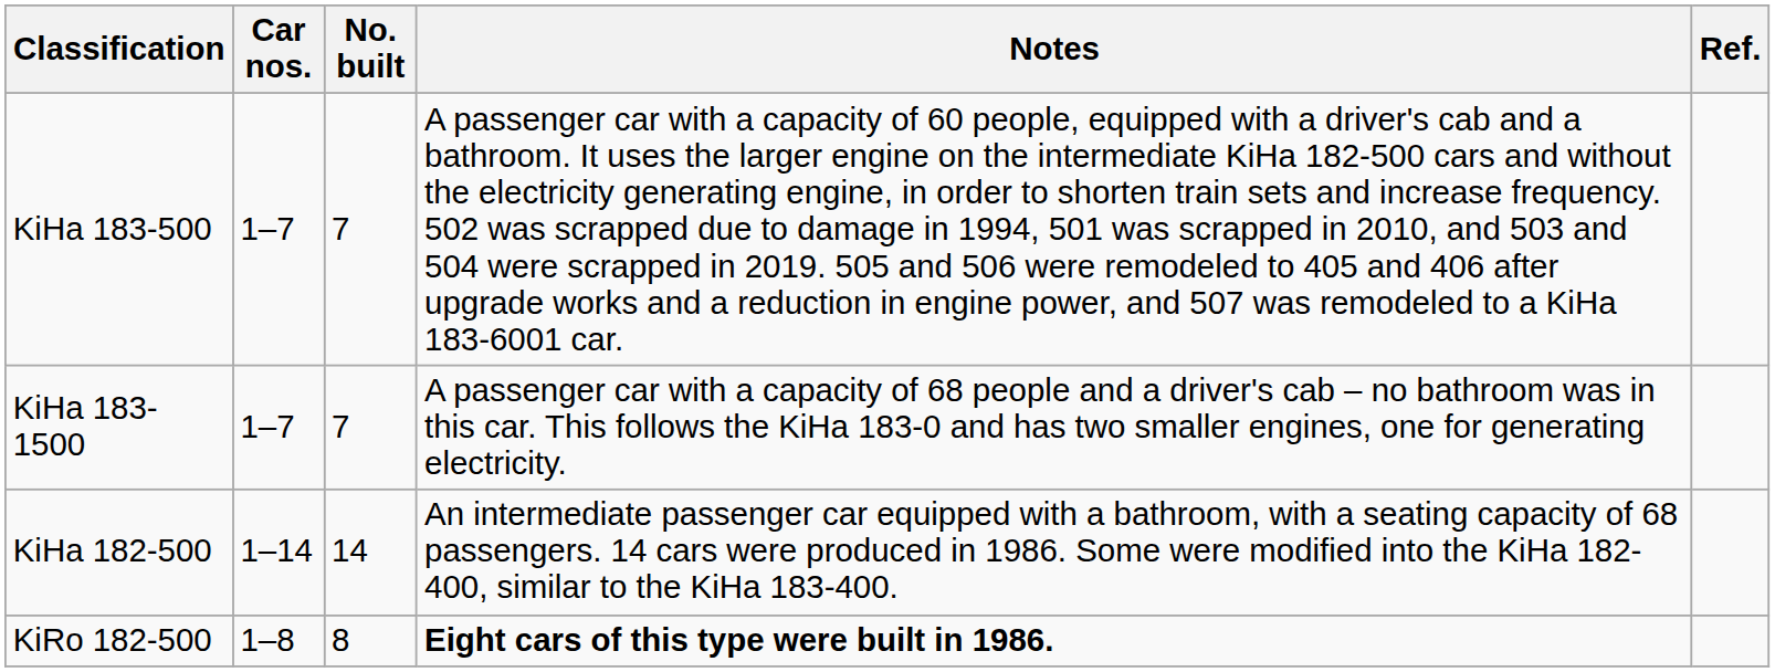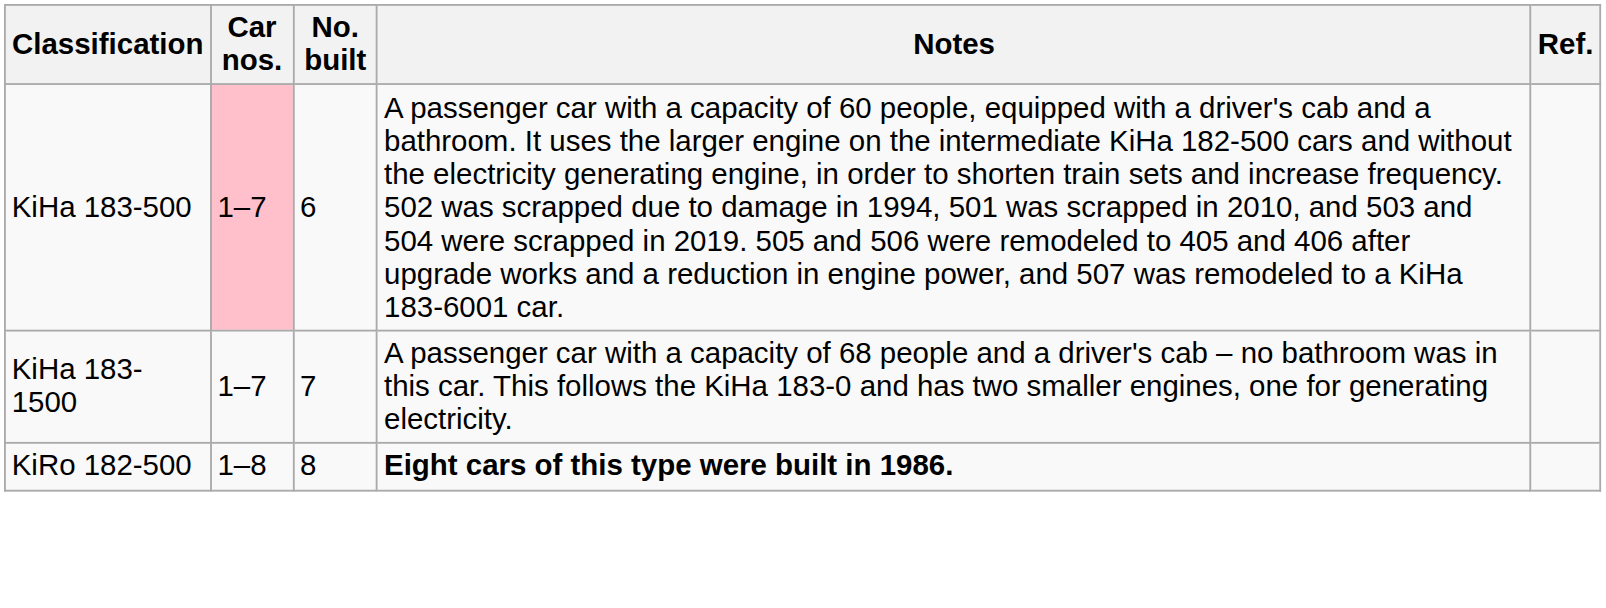KiHa 183-500 | Car nos.: no background -> pink background
KiHa 183-500 | No. built: 7 -> 6
- row: KiHa 182-500 | 1–14 | 14 | An intermediate passenger car equipped with a bathroom, with a seating capacity of 68 passengers. 14 cars were produced in 1986. Some were modified into the KiHa 182-400, similar to the KiHa 183-400.
